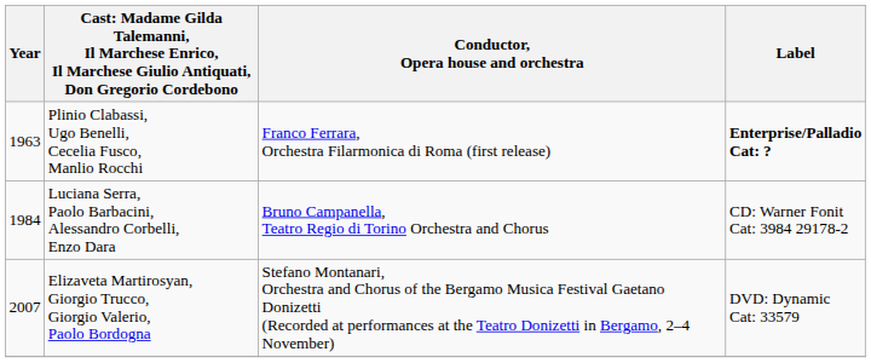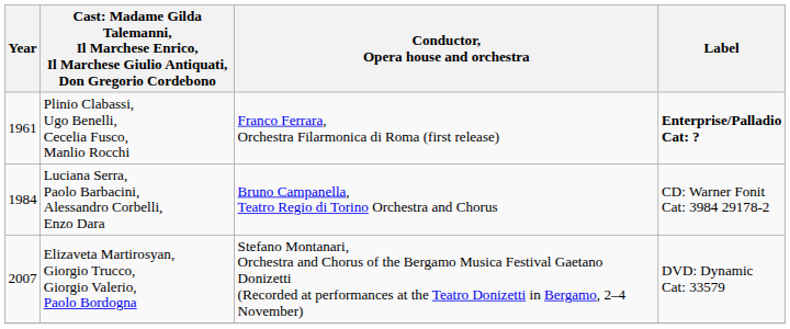Plinio Clabassi, Ugo Benelli, Cecelia Fusco, Manlio Rocchi | Year: 1963 -> 1961
